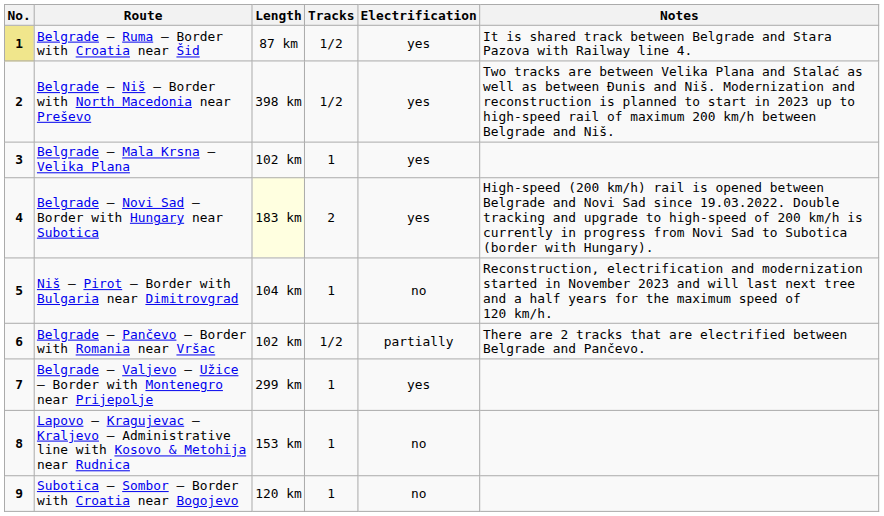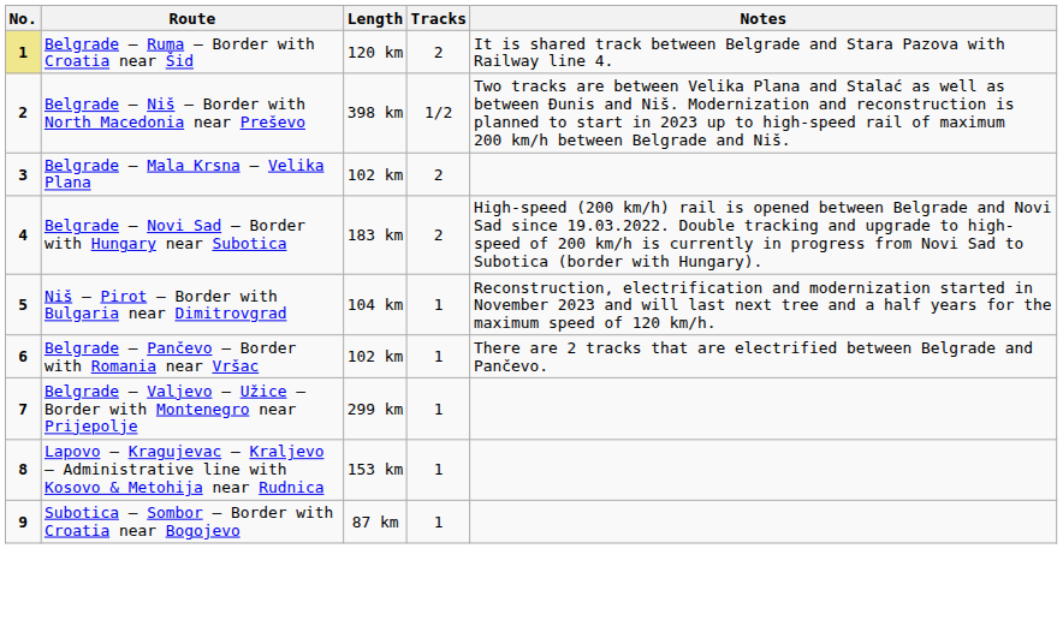- column: Electrification | yes | yes | yes | yes | no | partially | yes | no | no
Belgrade – Ruma – Border with Croatia near Šid | Length: 87 km -> 120 km
Belgrade – Ruma – Border with Croatia near Šid | Tracks: 1/2 -> 2
Belgrade – Mala Krsna – Velika Plana | Tracks: 1 -> 2
Belgrade – Novi Sad – Border with Hungary near Subotica | Length: lightyellow background -> no background
Belgrade – Pančevo – Border with Romania near Vršac | Tracks: 1/2 -> 1
Subotica – Sombor – Border with Croatia near Bogojevo | Length: 120 km -> 87 km
